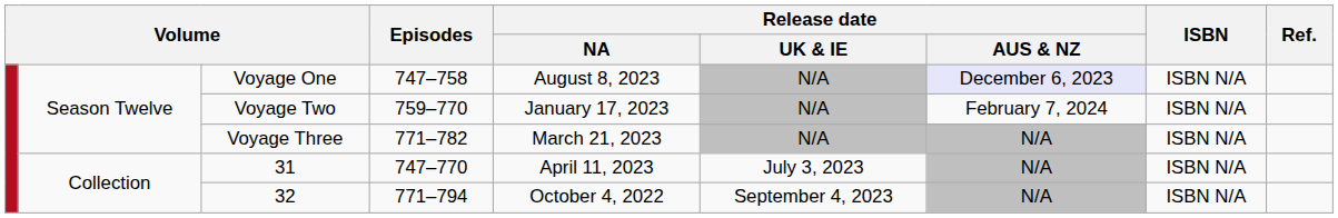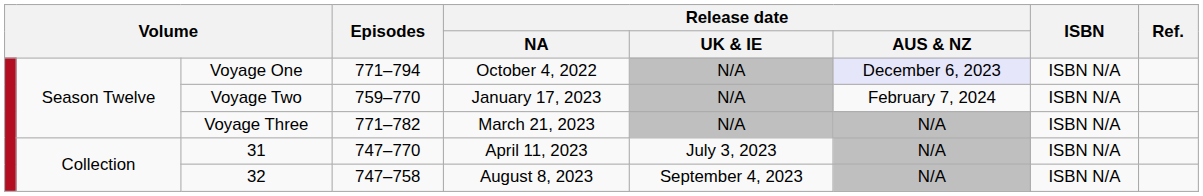Voyage One | Episodes: 747–758 -> 771–794
Voyage One | Release date / NA: August 8, 2023 -> October 4, 2022
32 | Episodes: 771–794 -> 747–758
32 | Release date / NA: October 4, 2022 -> August 8, 2023
